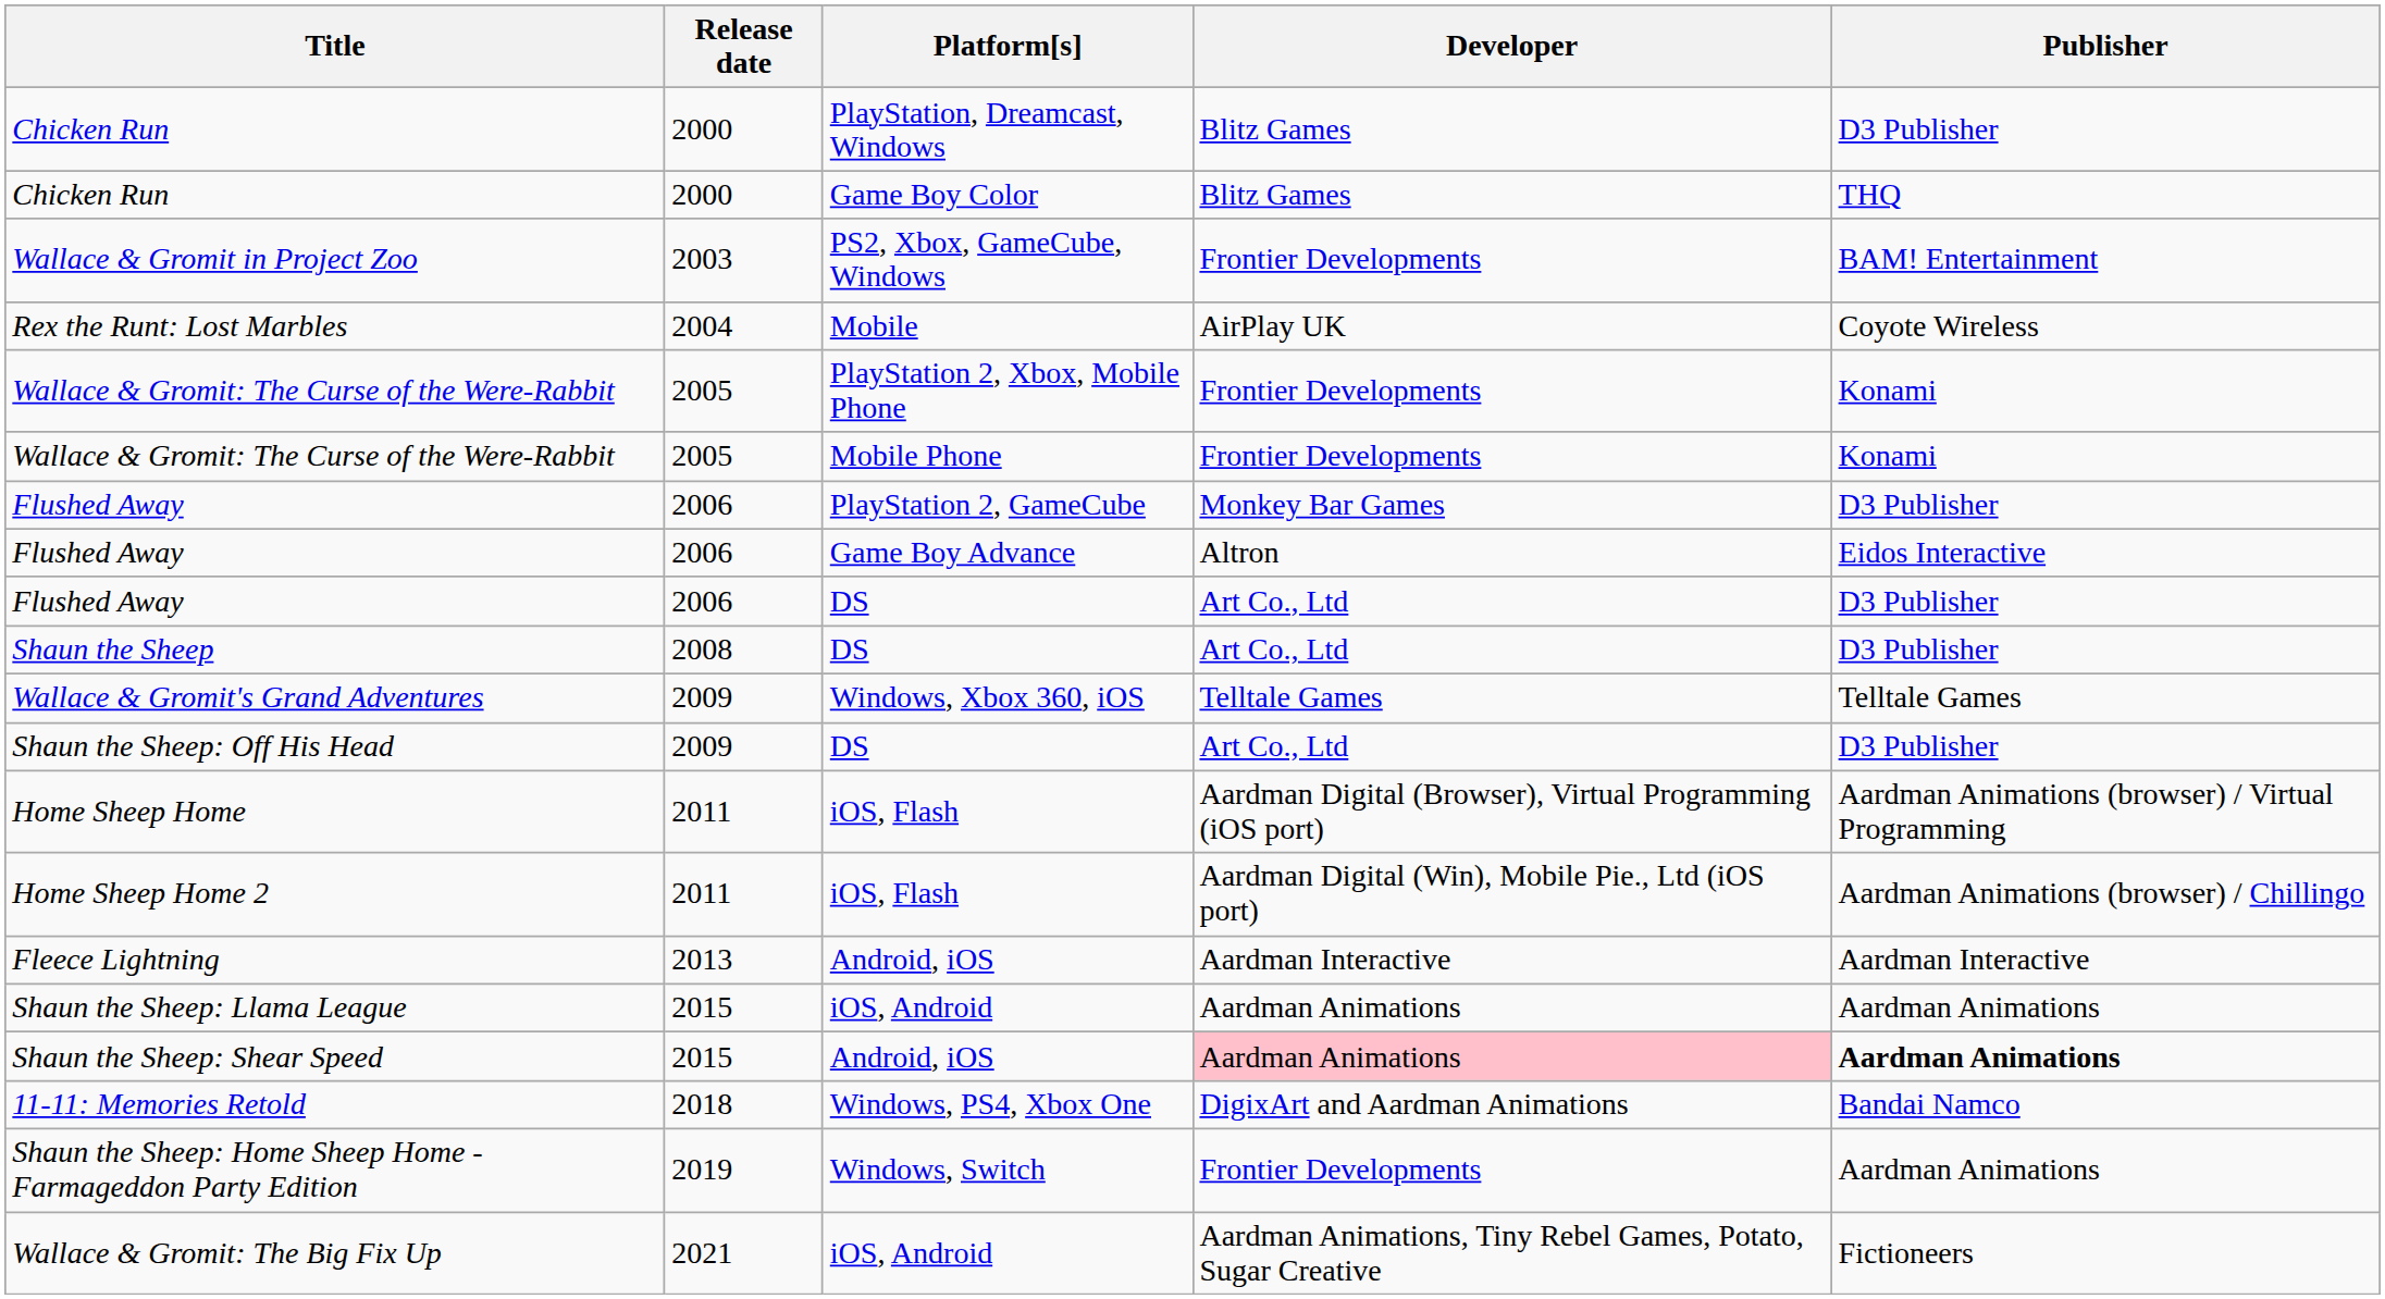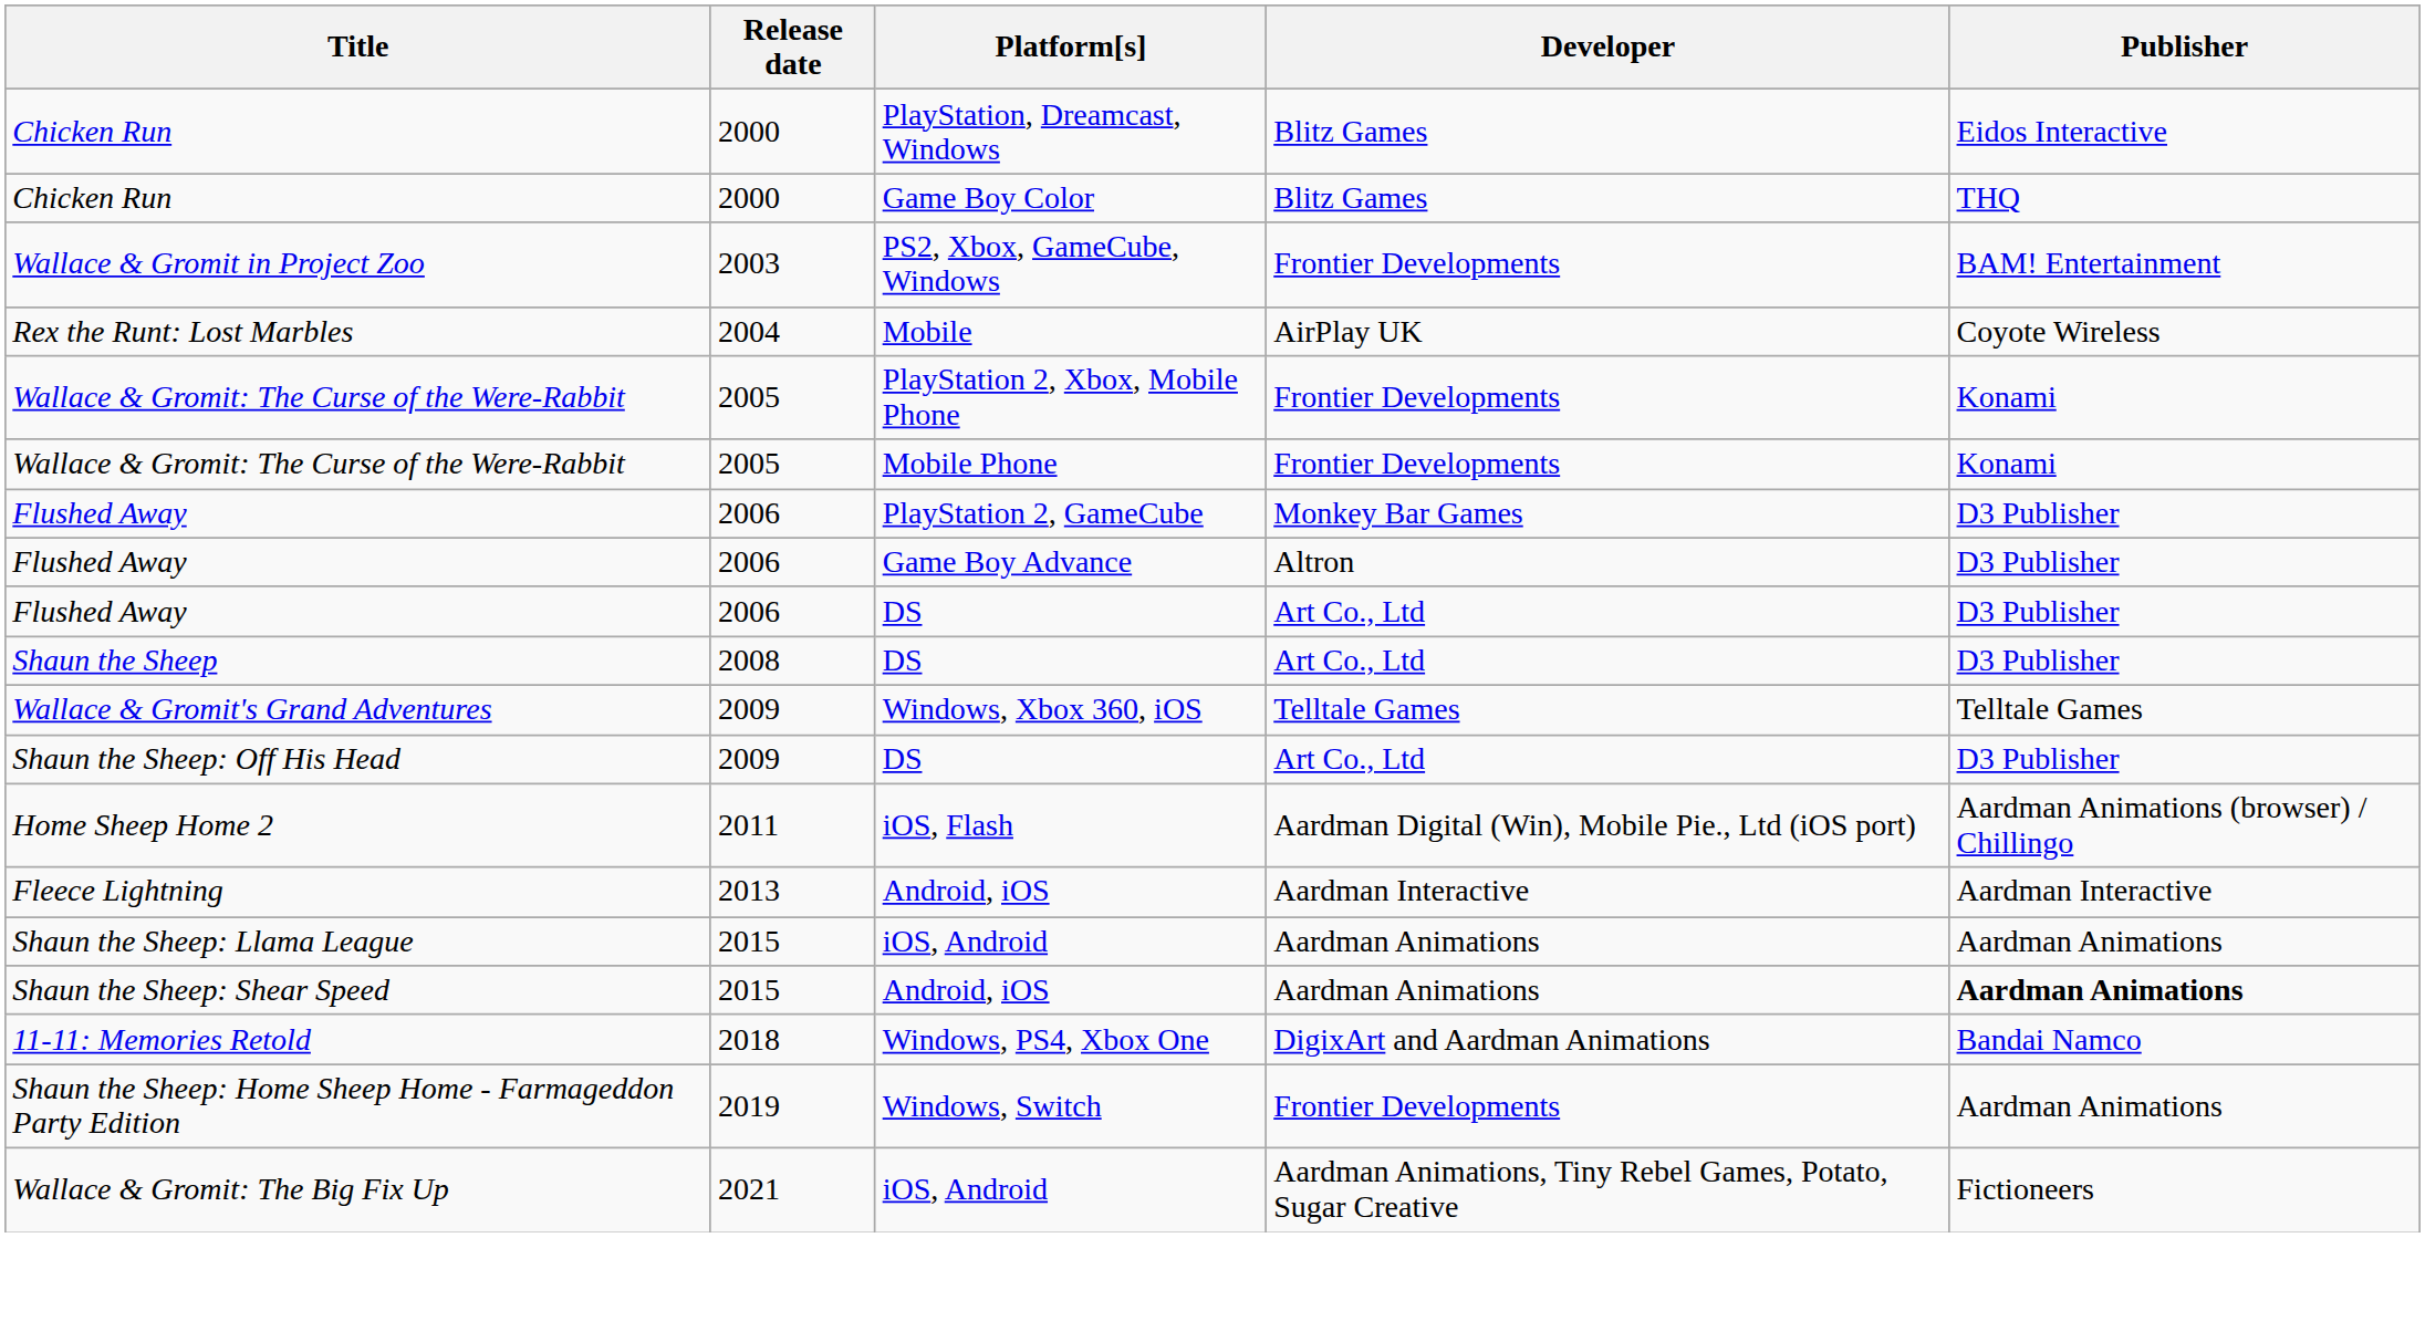Chicken Run / PlayStation, Dreamcast, Windows | Publisher: D3 Publisher -> Eidos Interactive
Flushed Away / Game Boy Advance | Publisher: Eidos Interactive -> D3 Publisher
- row: Home Sheep Home | 2011 | iOS, Flash | Aardman Digital (Browser), Virtual Programming (iOS port) | Aardman Animations (browser) / Virtual Programming
Shaun the Sheep: Shear Speed | Developer: pink background -> no background
